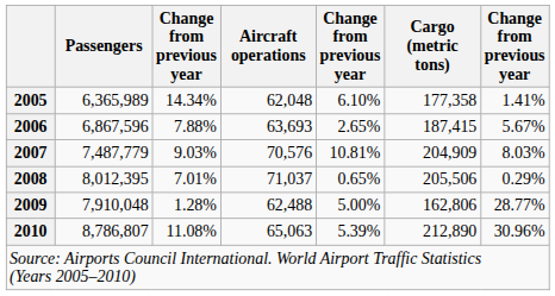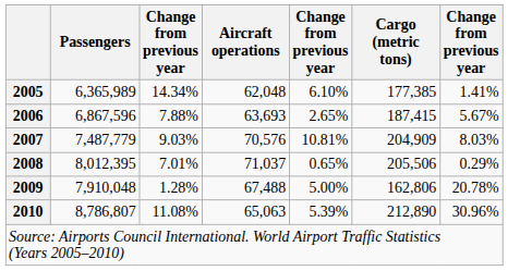2005 | Cargo (metric tons): 177,358 -> 177,385
2009 | Aircraft operations: 62,488 -> 67,488
2009 | column 7: 28.77% -> 20.78%
